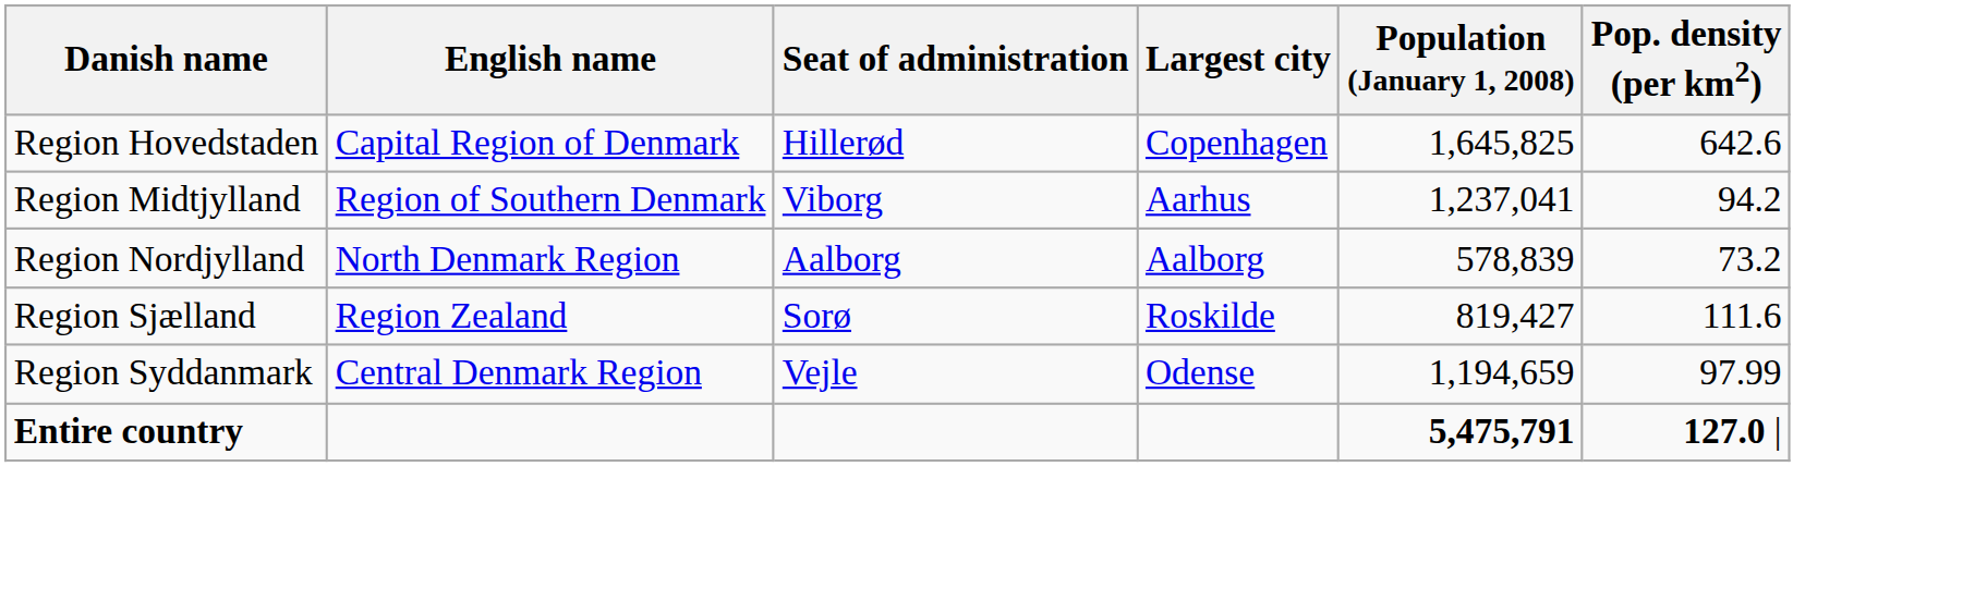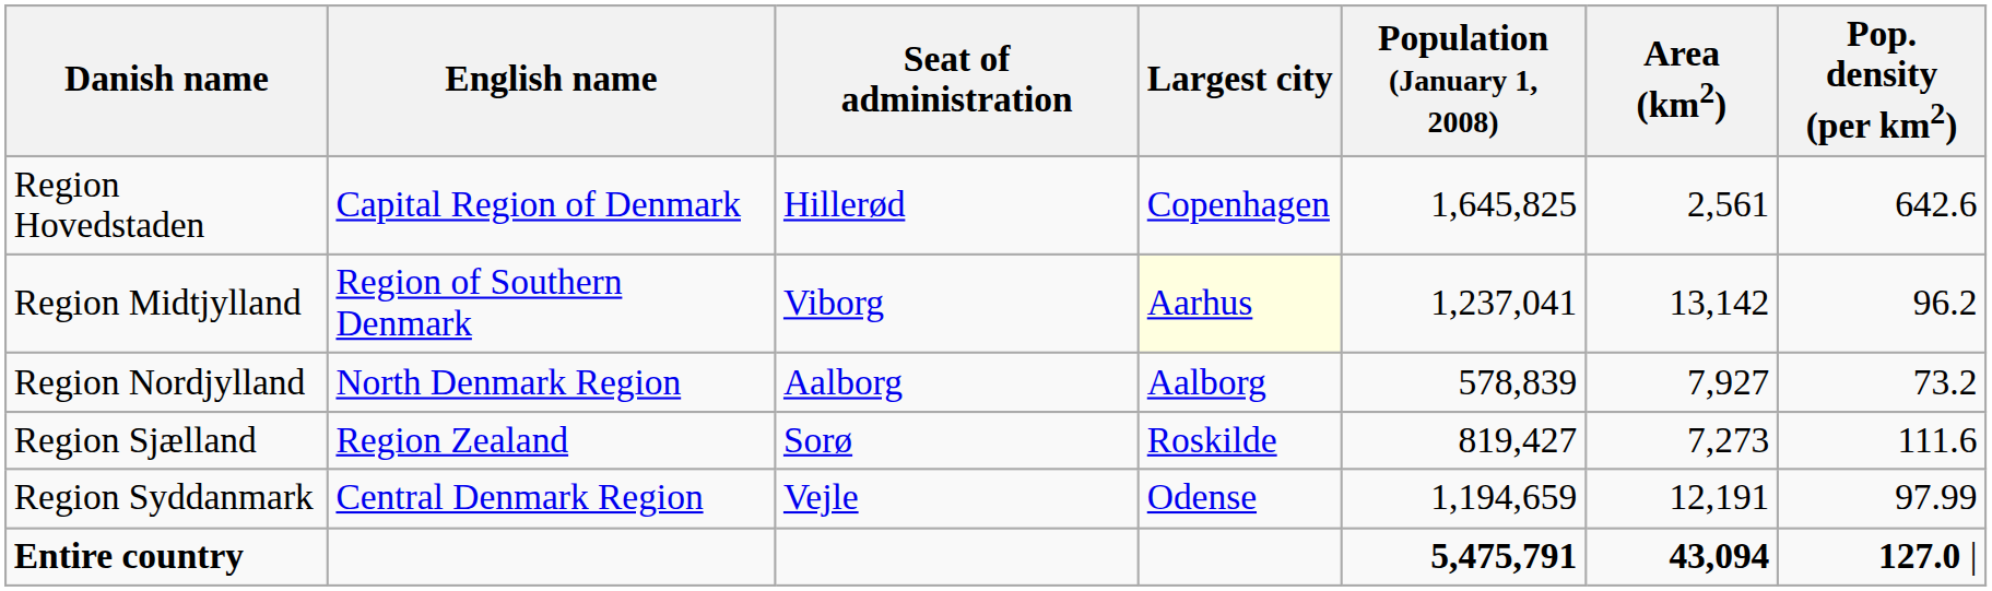+ column: Area (km2) | 2,561 | 13,142 | 7,927 | 7,273 | 12,191 | 43,094
Region Midtjylland | Largest city: no background -> lightyellow background
Region Midtjylland | Pop. density (per km2): 94.2 -> 96.2
